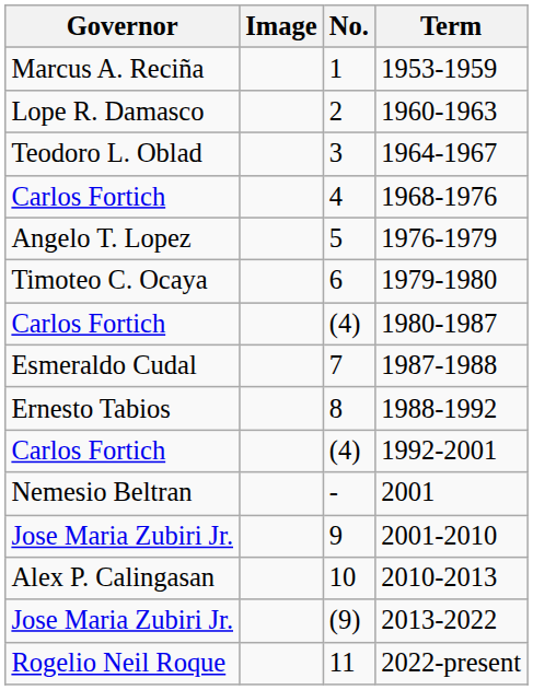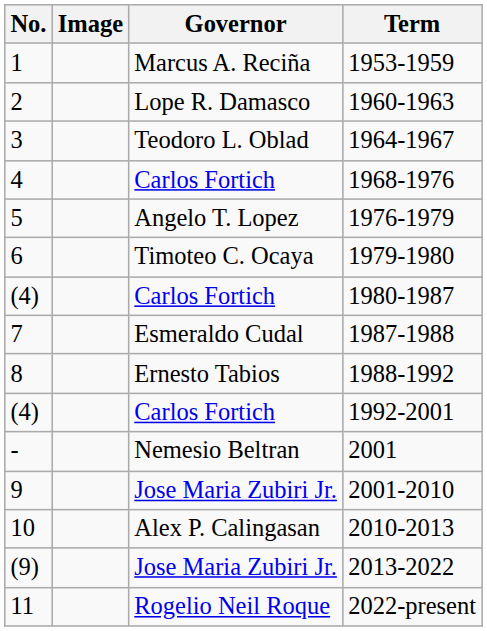columns swapped: No. <-> Governor
